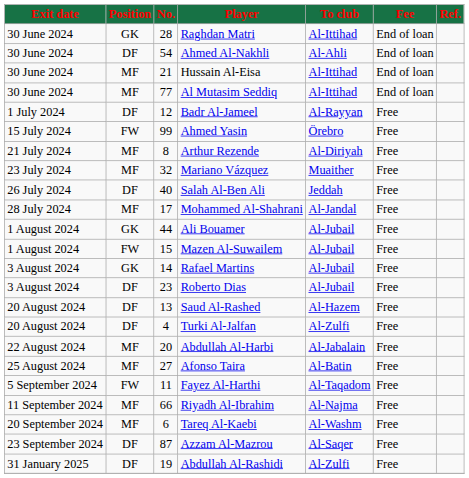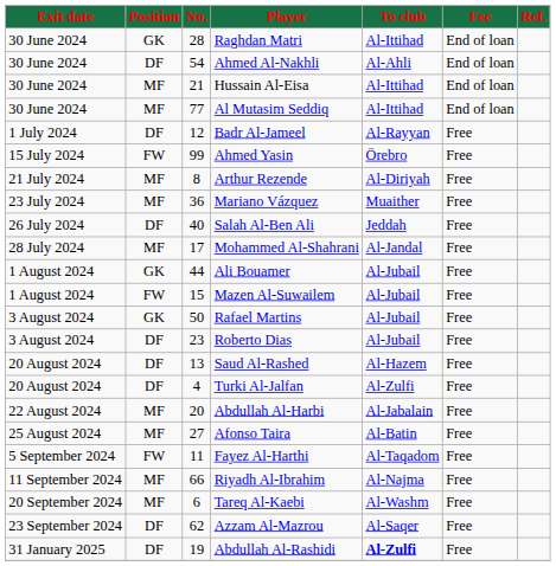Mariano Vázquez | No.: 32 -> 36
Rafael Martins | No.: 14 -> 50
Azzam Al-Mazrou | No.: 87 -> 62
Abdullah Al-Rashidi | To club: normal -> bold
